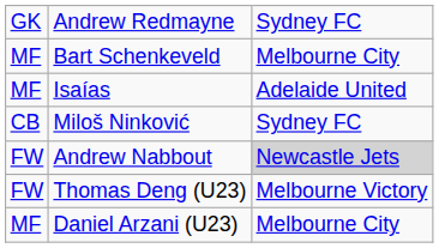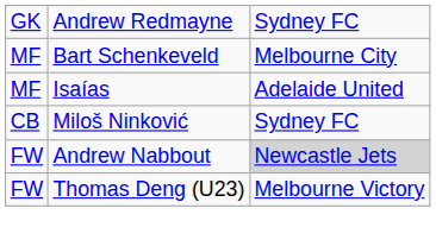- row: MF | Daniel Arzani (U23) | Melbourne City
